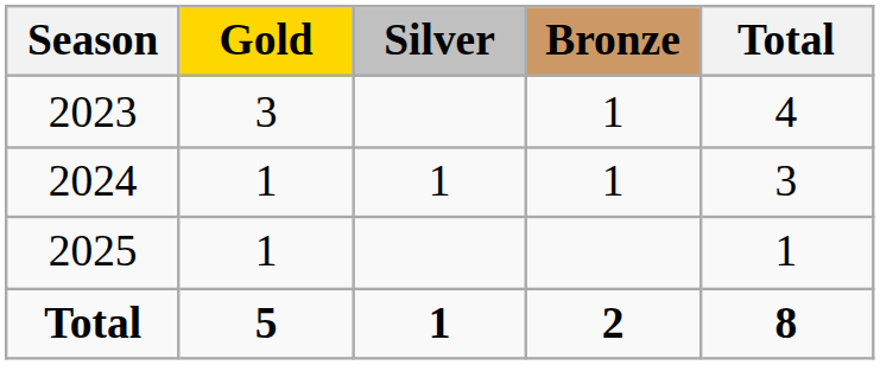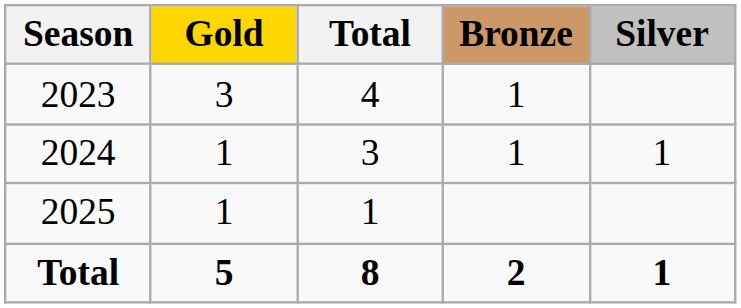columns swapped: Silver <-> Total
